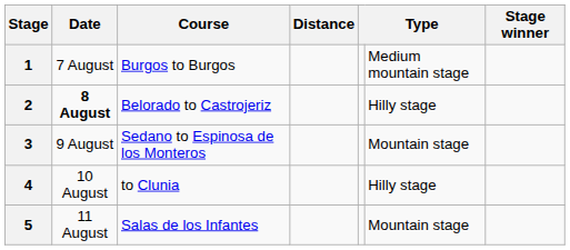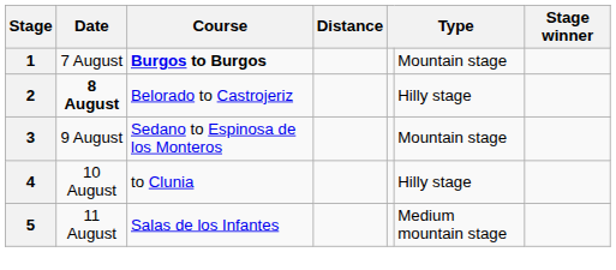1 | Course: normal -> bold
1 | column 6: Medium mountain stage -> Mountain stage
5 | column 6: Mountain stage -> Medium mountain stage
